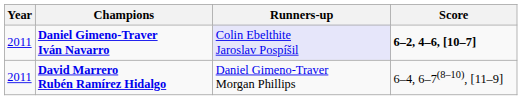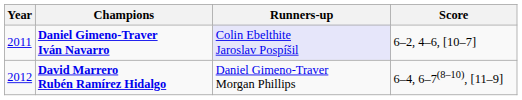Daniel Gimeno-Traver Iván Navarro | Score: bold -> normal
David Marrero Rubén Ramírez Hidalgo | Year: 2011 -> 2012
